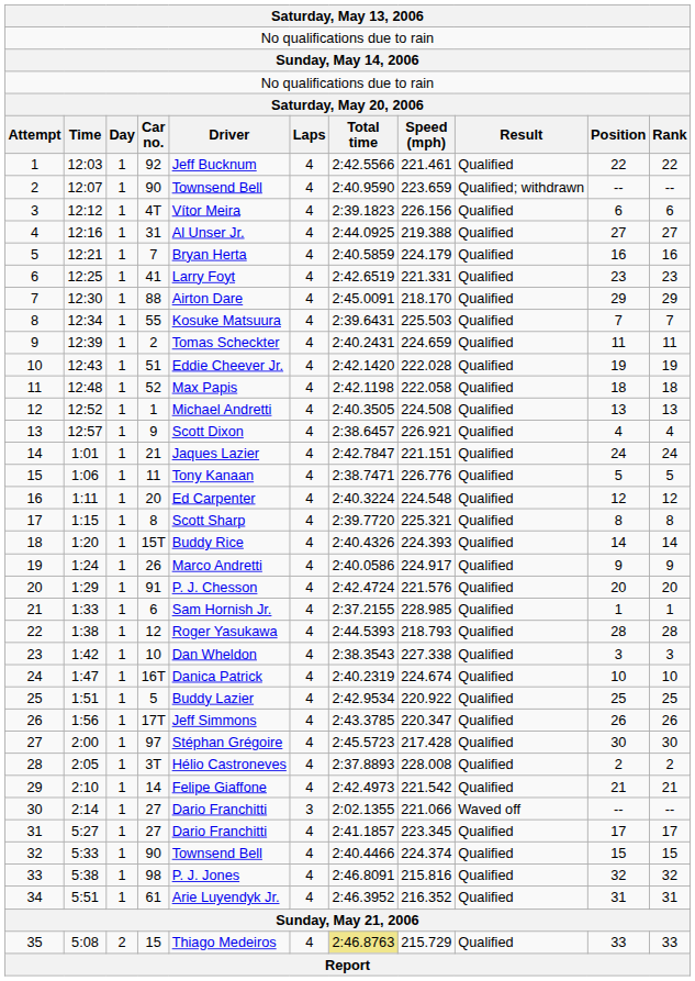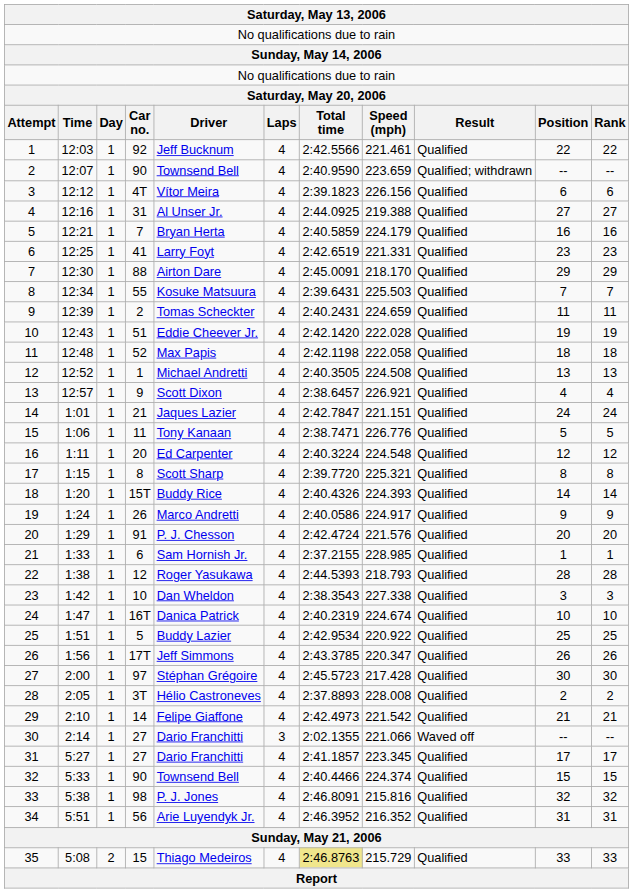34 | column 4: 61 -> 56
